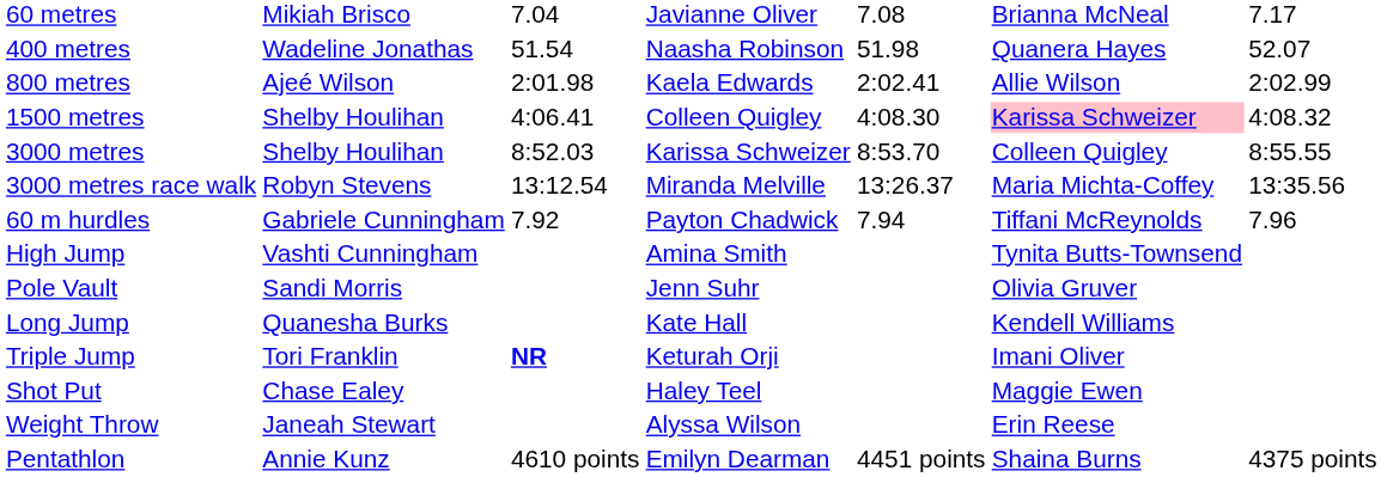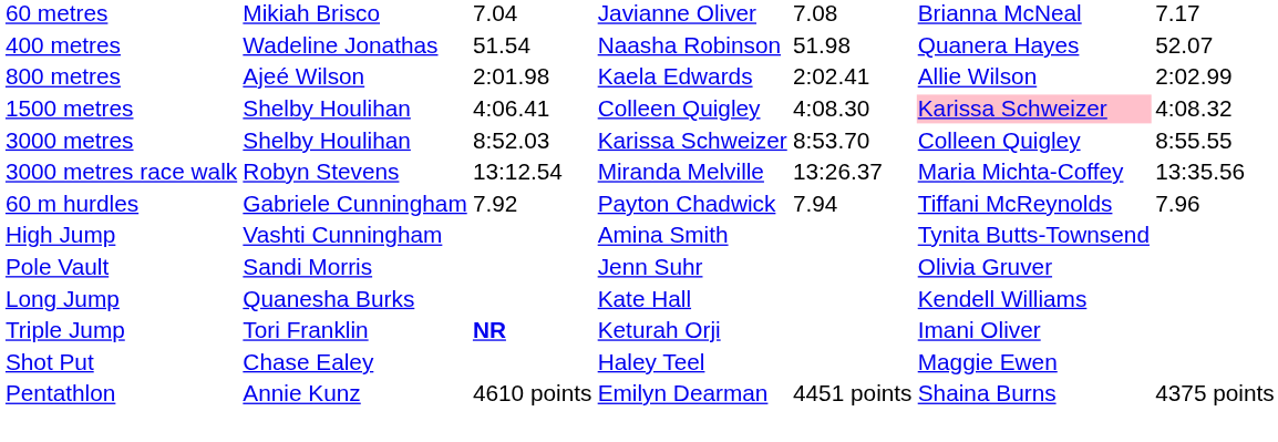- row: Weight Throw | Janeah Stewart | Alyssa Wilson | Erin Reese
